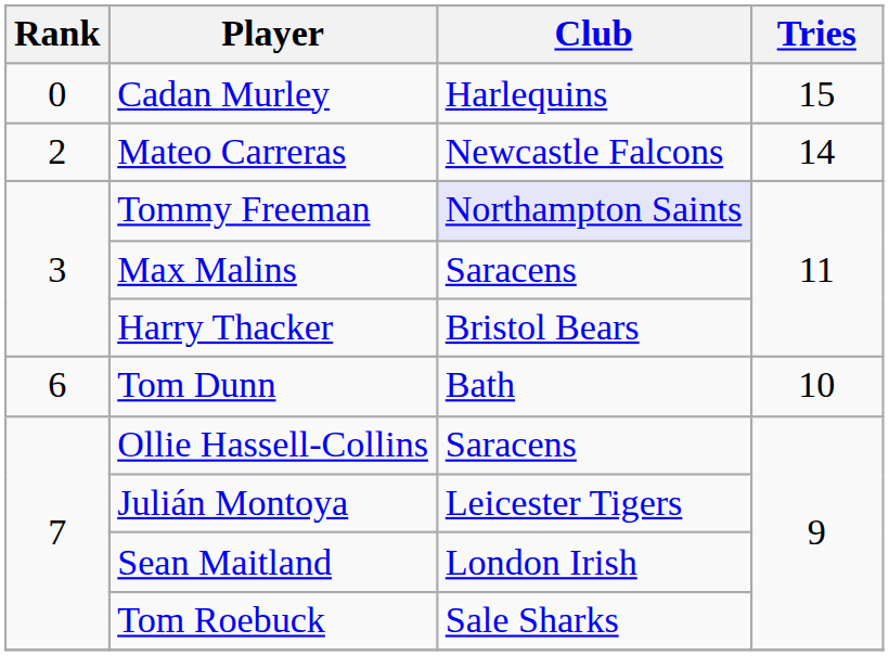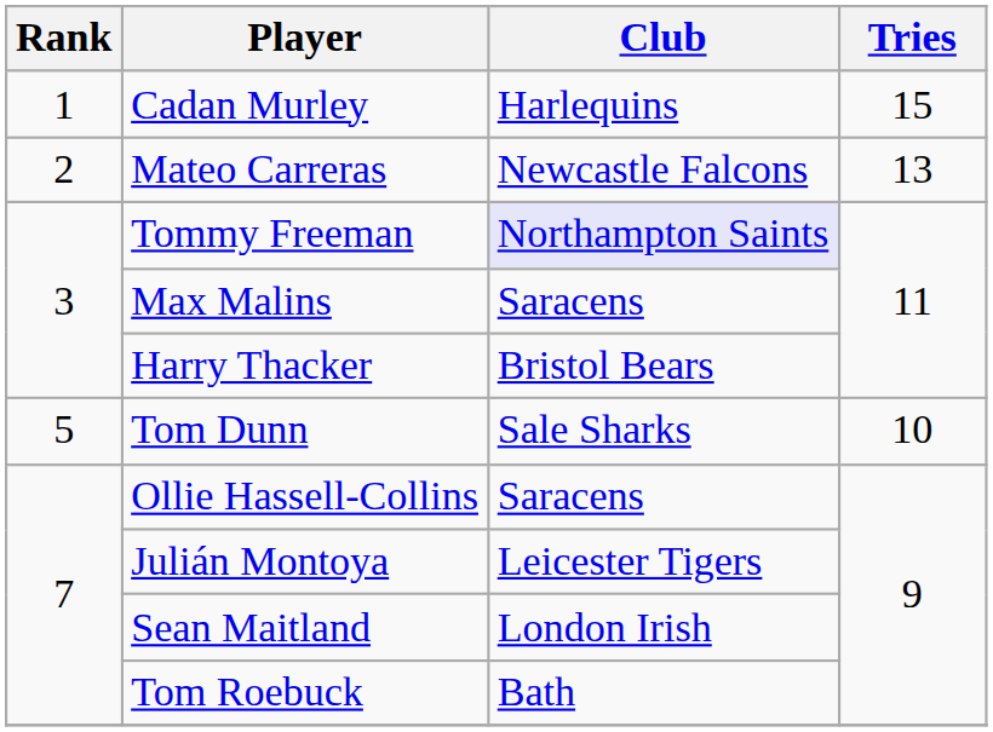Cadan Murley | Rank: 0 -> 1
Mateo Carreras | Tries: 14 -> 13
Tom Dunn | Rank: 6 -> 5
Tom Dunn | Club: Bath -> Sale Sharks
Tom Roebuck | Club: Sale Sharks -> Bath
